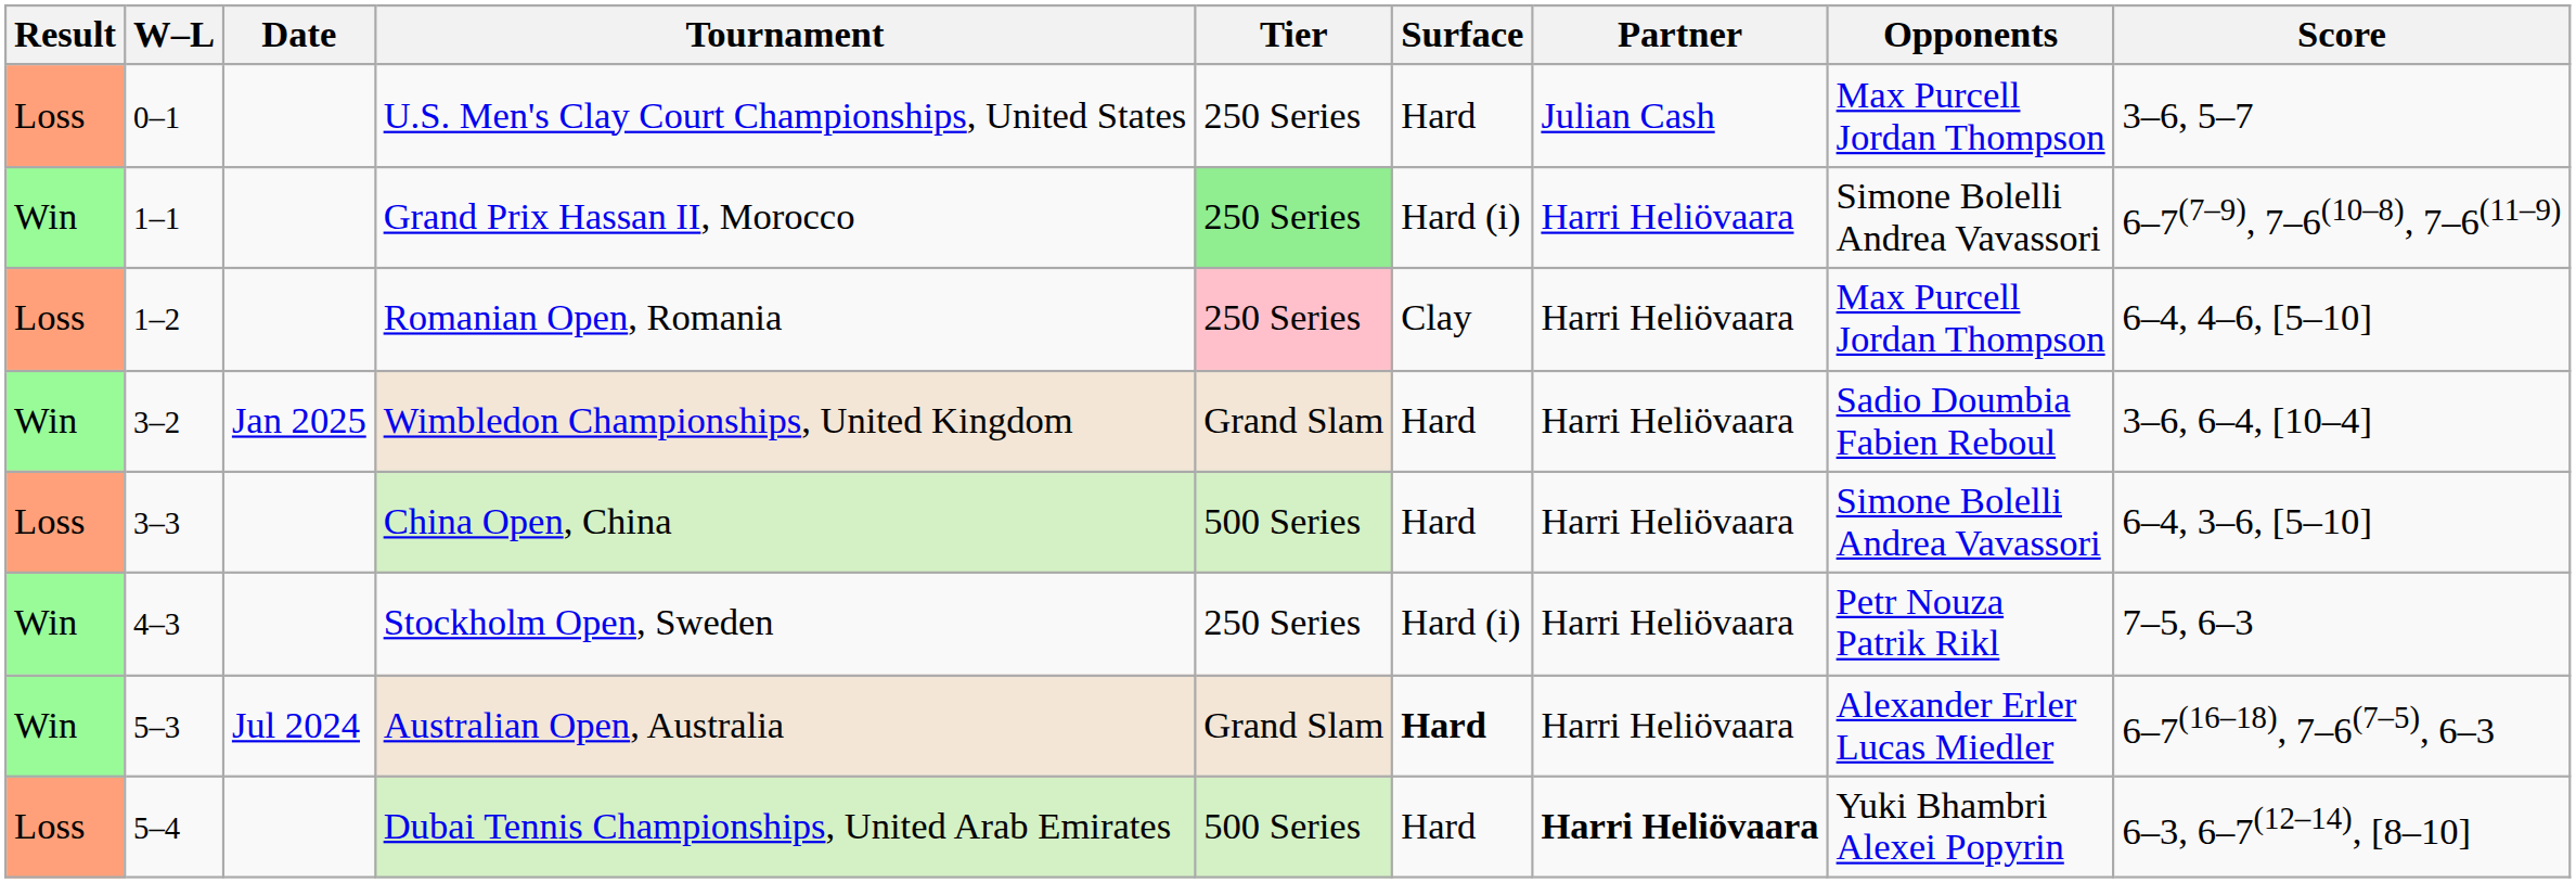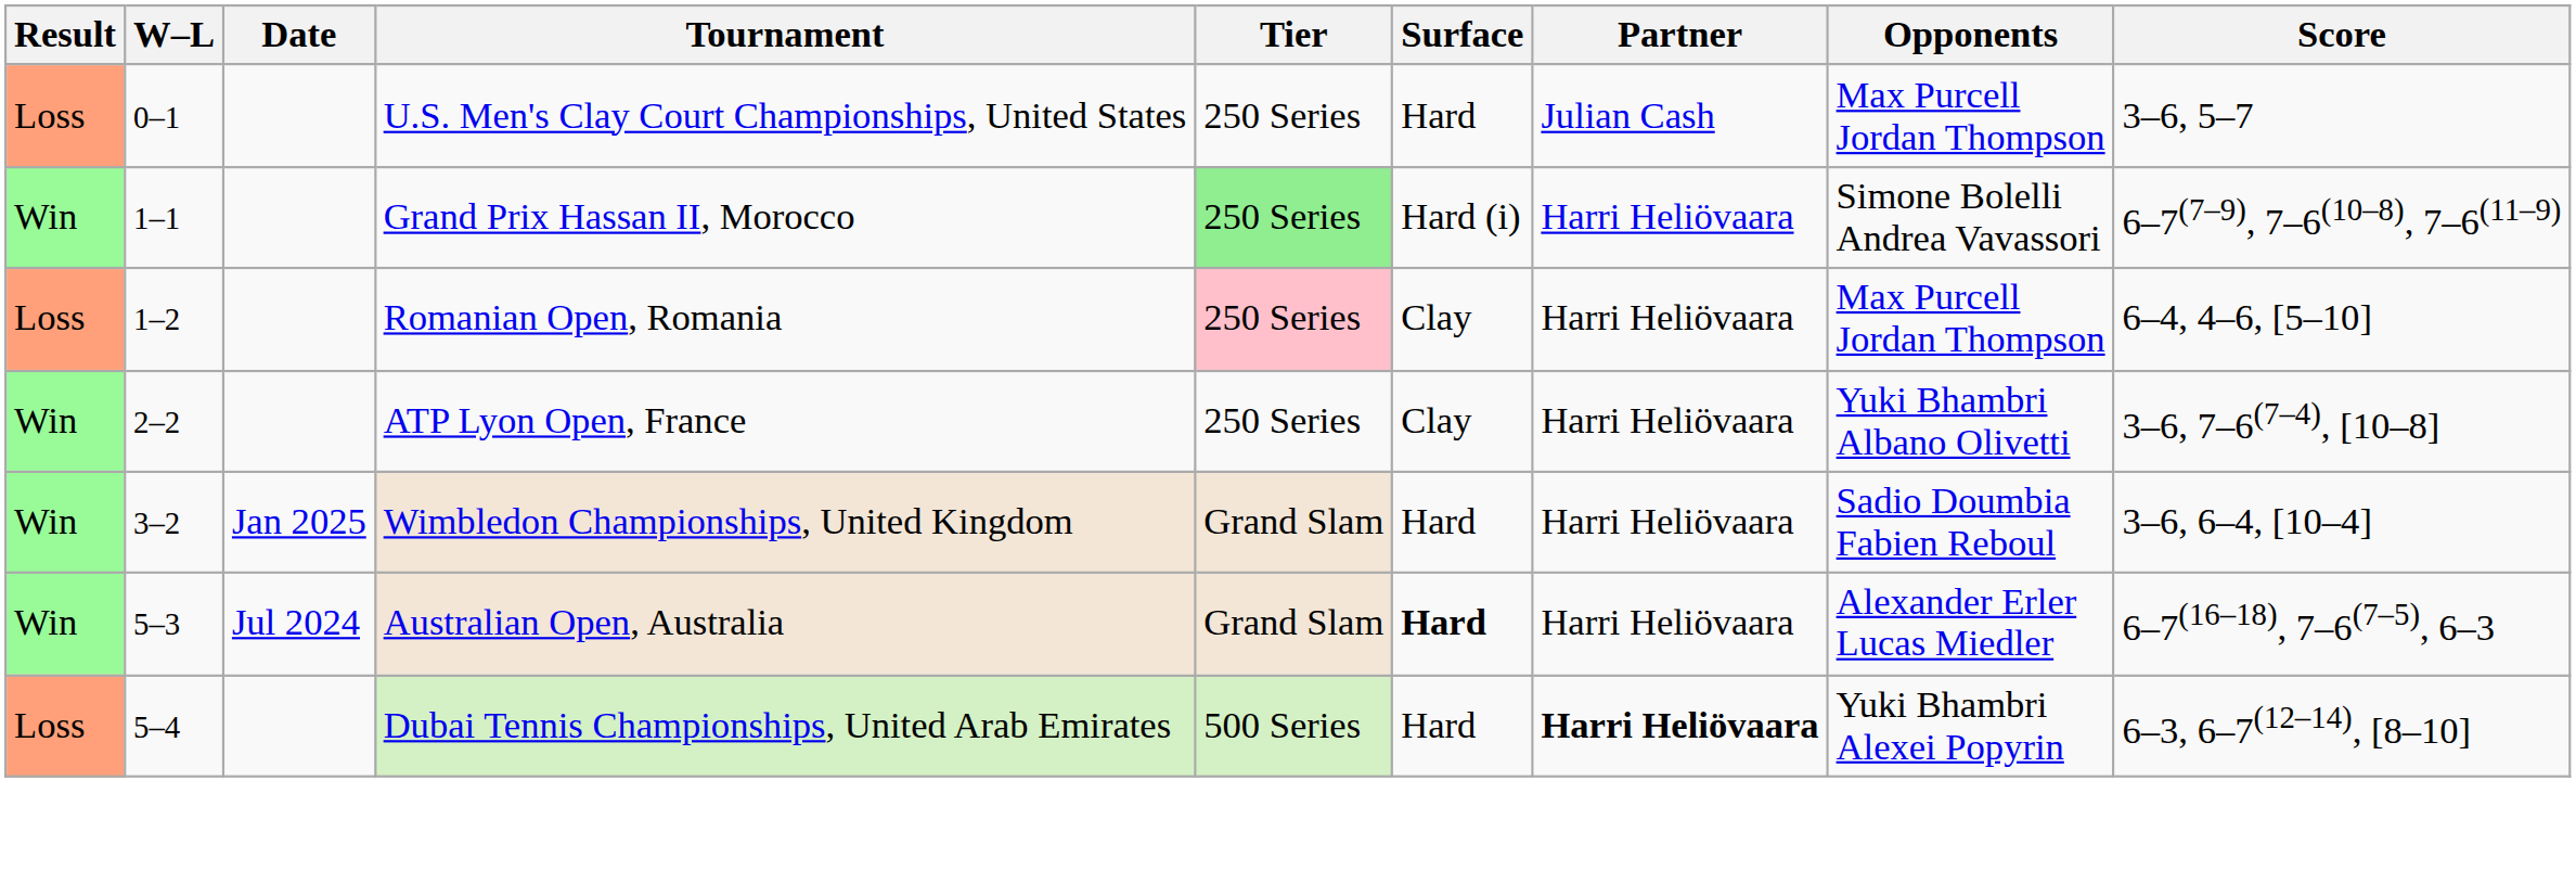+ row: Win | 2–2 | ATP Lyon Open, France | 250 Series | Clay | Harri Heliövaara | Yuki Bhambri Albano Olivetti | 3–6, 7–6(7–4), [10–8]
- row: Loss | 3–3 | China Open, China | 500 Series | Hard | Harri Heliövaara | Simone Bolelli Andrea Vavassori | 6–4, 3–6, [5–10]
- row: Win | 4–3 | Stockholm Open, Sweden | 250 Series | Hard (i) | Harri Heliövaara | Petr Nouza Patrik Rikl | 7–5, 6–3
